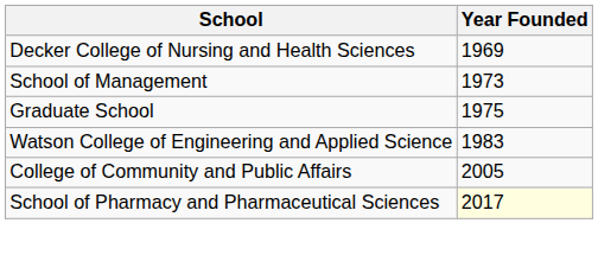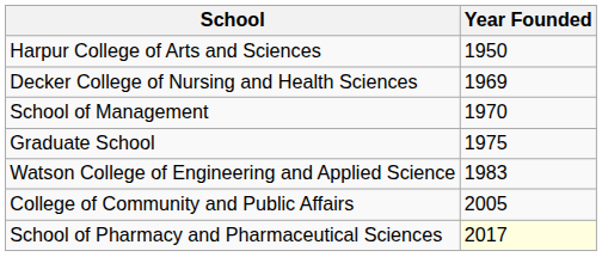+ row: Harpur College of Arts and Sciences | 1950
School of Management | Year Founded: 1973 -> 1970
